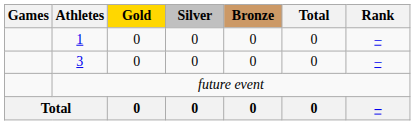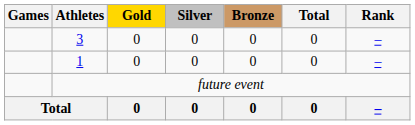rows swapped: 3 <-> 1
